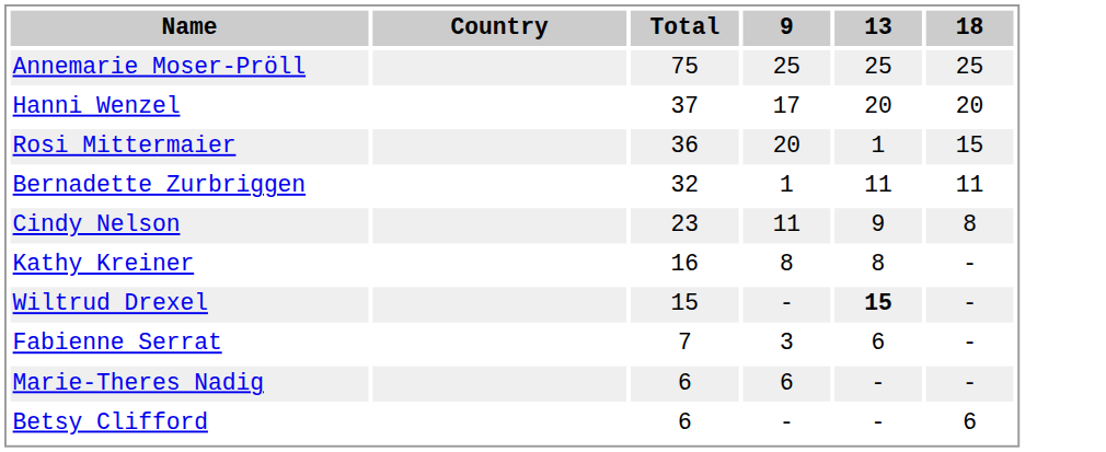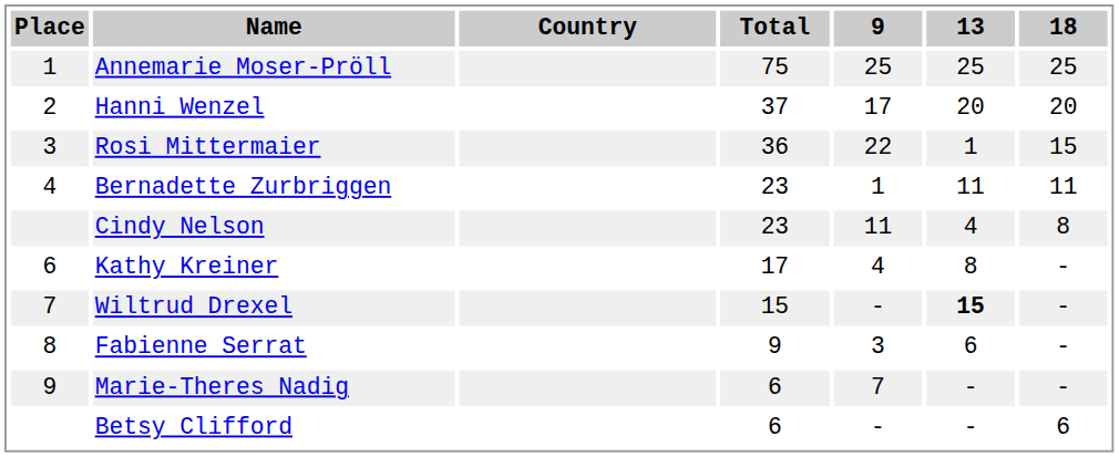+ column: Place | 1 | 2 | 3 | 4 | 6 | 7 | 8 | 9
Rosi Mittermaier | 9: 20 -> 22
Bernadette Zurbriggen | Total: 32 -> 23
Cindy Nelson | 13: 9 -> 4
Kathy Kreiner | Total: 16 -> 17
Kathy Kreiner | 9: 8 -> 4
Fabienne Serrat | Total: 7 -> 9
Marie-Theres Nadig | 9: 6 -> 7
